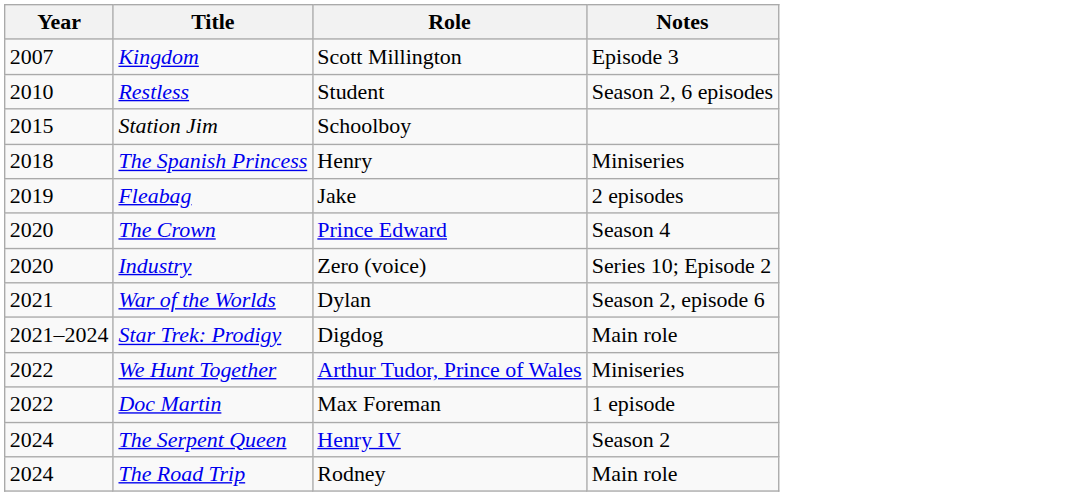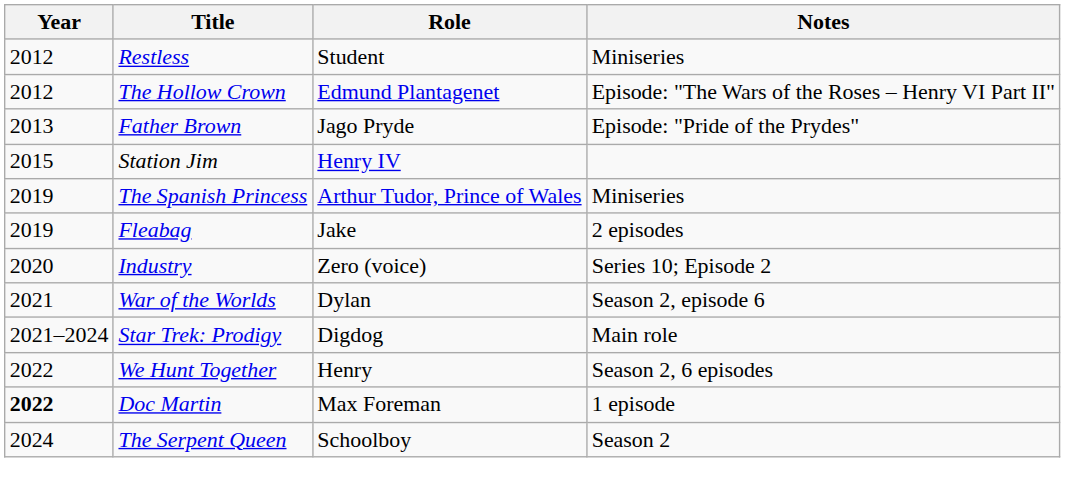- row: 2007 | Kingdom | Scott Millington | Episode 3
Restless | Year: 2010 -> 2012
Restless | Notes: Season 2, 6 episodes -> Miniseries
+ row: 2012 | The Hollow Crown | Edmund Plantagenet | Episode: "The Wars of the Roses – Henry VI Part II"
+ row: 2013 | Father Brown | Jago Pryde | Episode: "Pride of the Prydes"
Station Jim | Role: Schoolboy -> Henry IV
The Spanish Princess | Year: 2018 -> 2019
The Spanish Princess | Role: Henry -> Arthur Tudor, Prince of Wales
- row: 2020 | The Crown | Prince Edward | Season 4
We Hunt Together | Role: Arthur Tudor, Prince of Wales -> Henry
We Hunt Together | Notes: Miniseries -> Season 2, 6 episodes
Doc Martin | Year: normal -> bold
The Serpent Queen | Role: Henry IV -> Schoolboy
- row: 2024 | The Road Trip | Rodney | Main role
